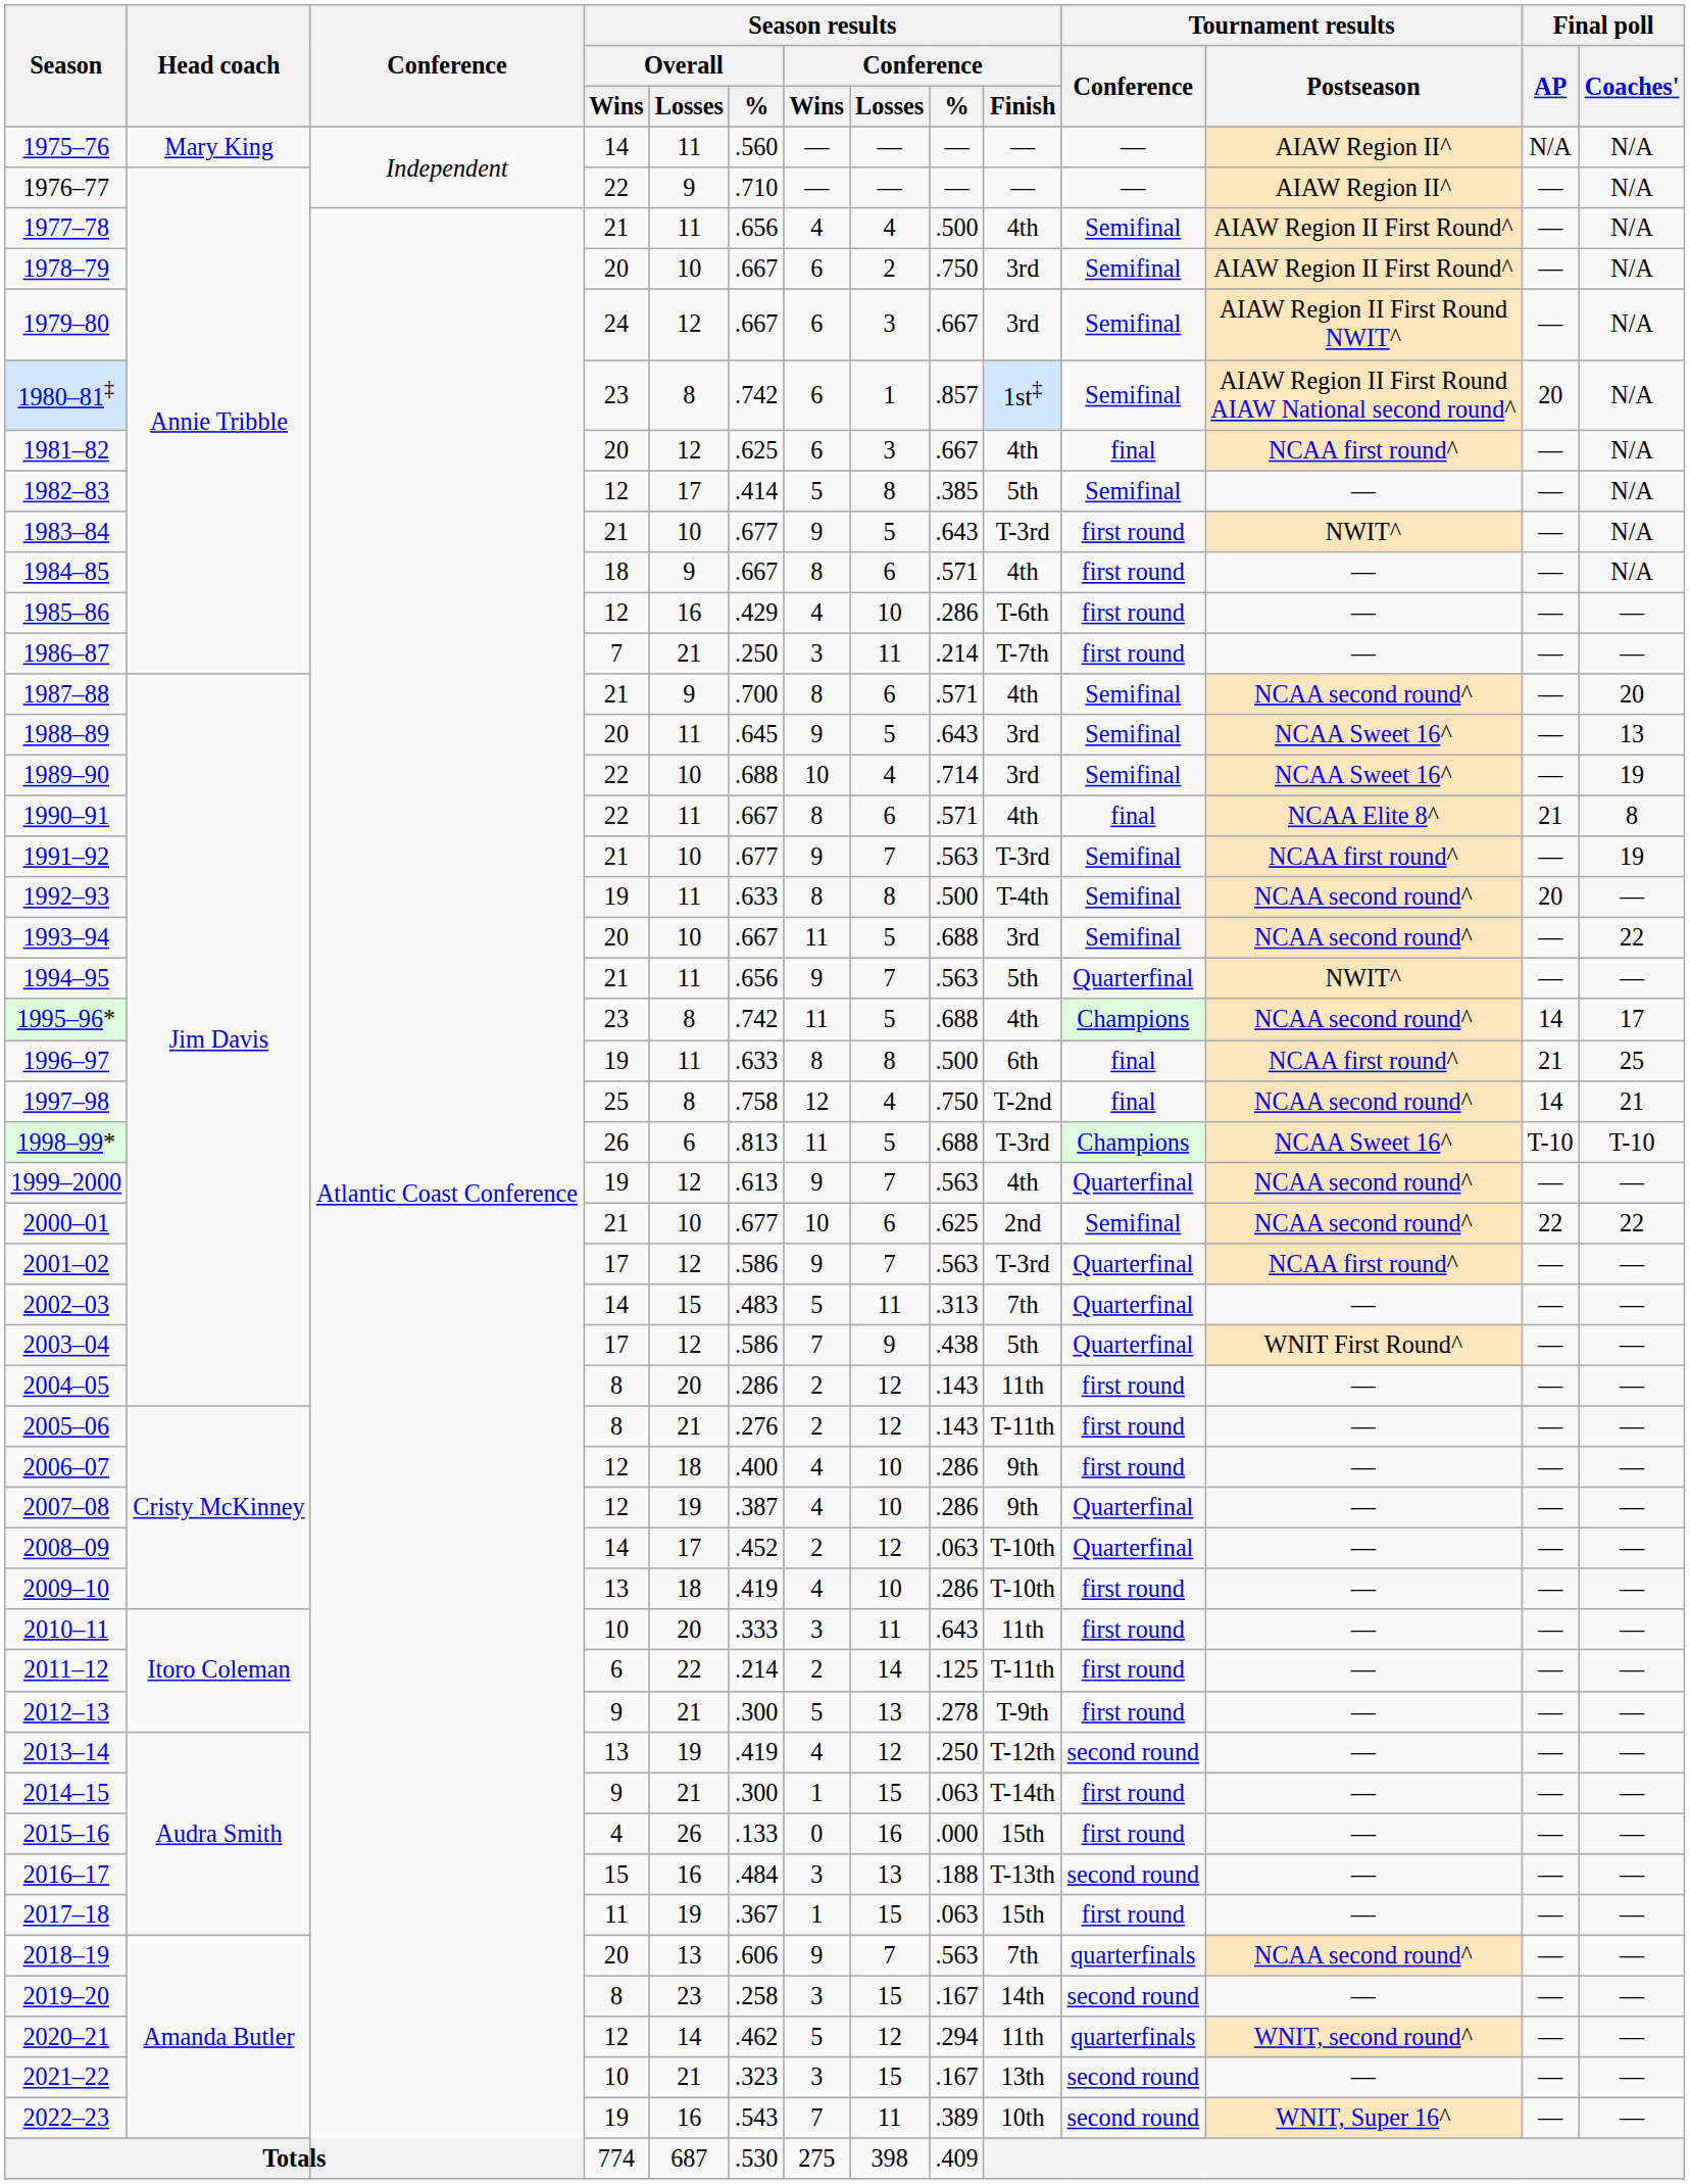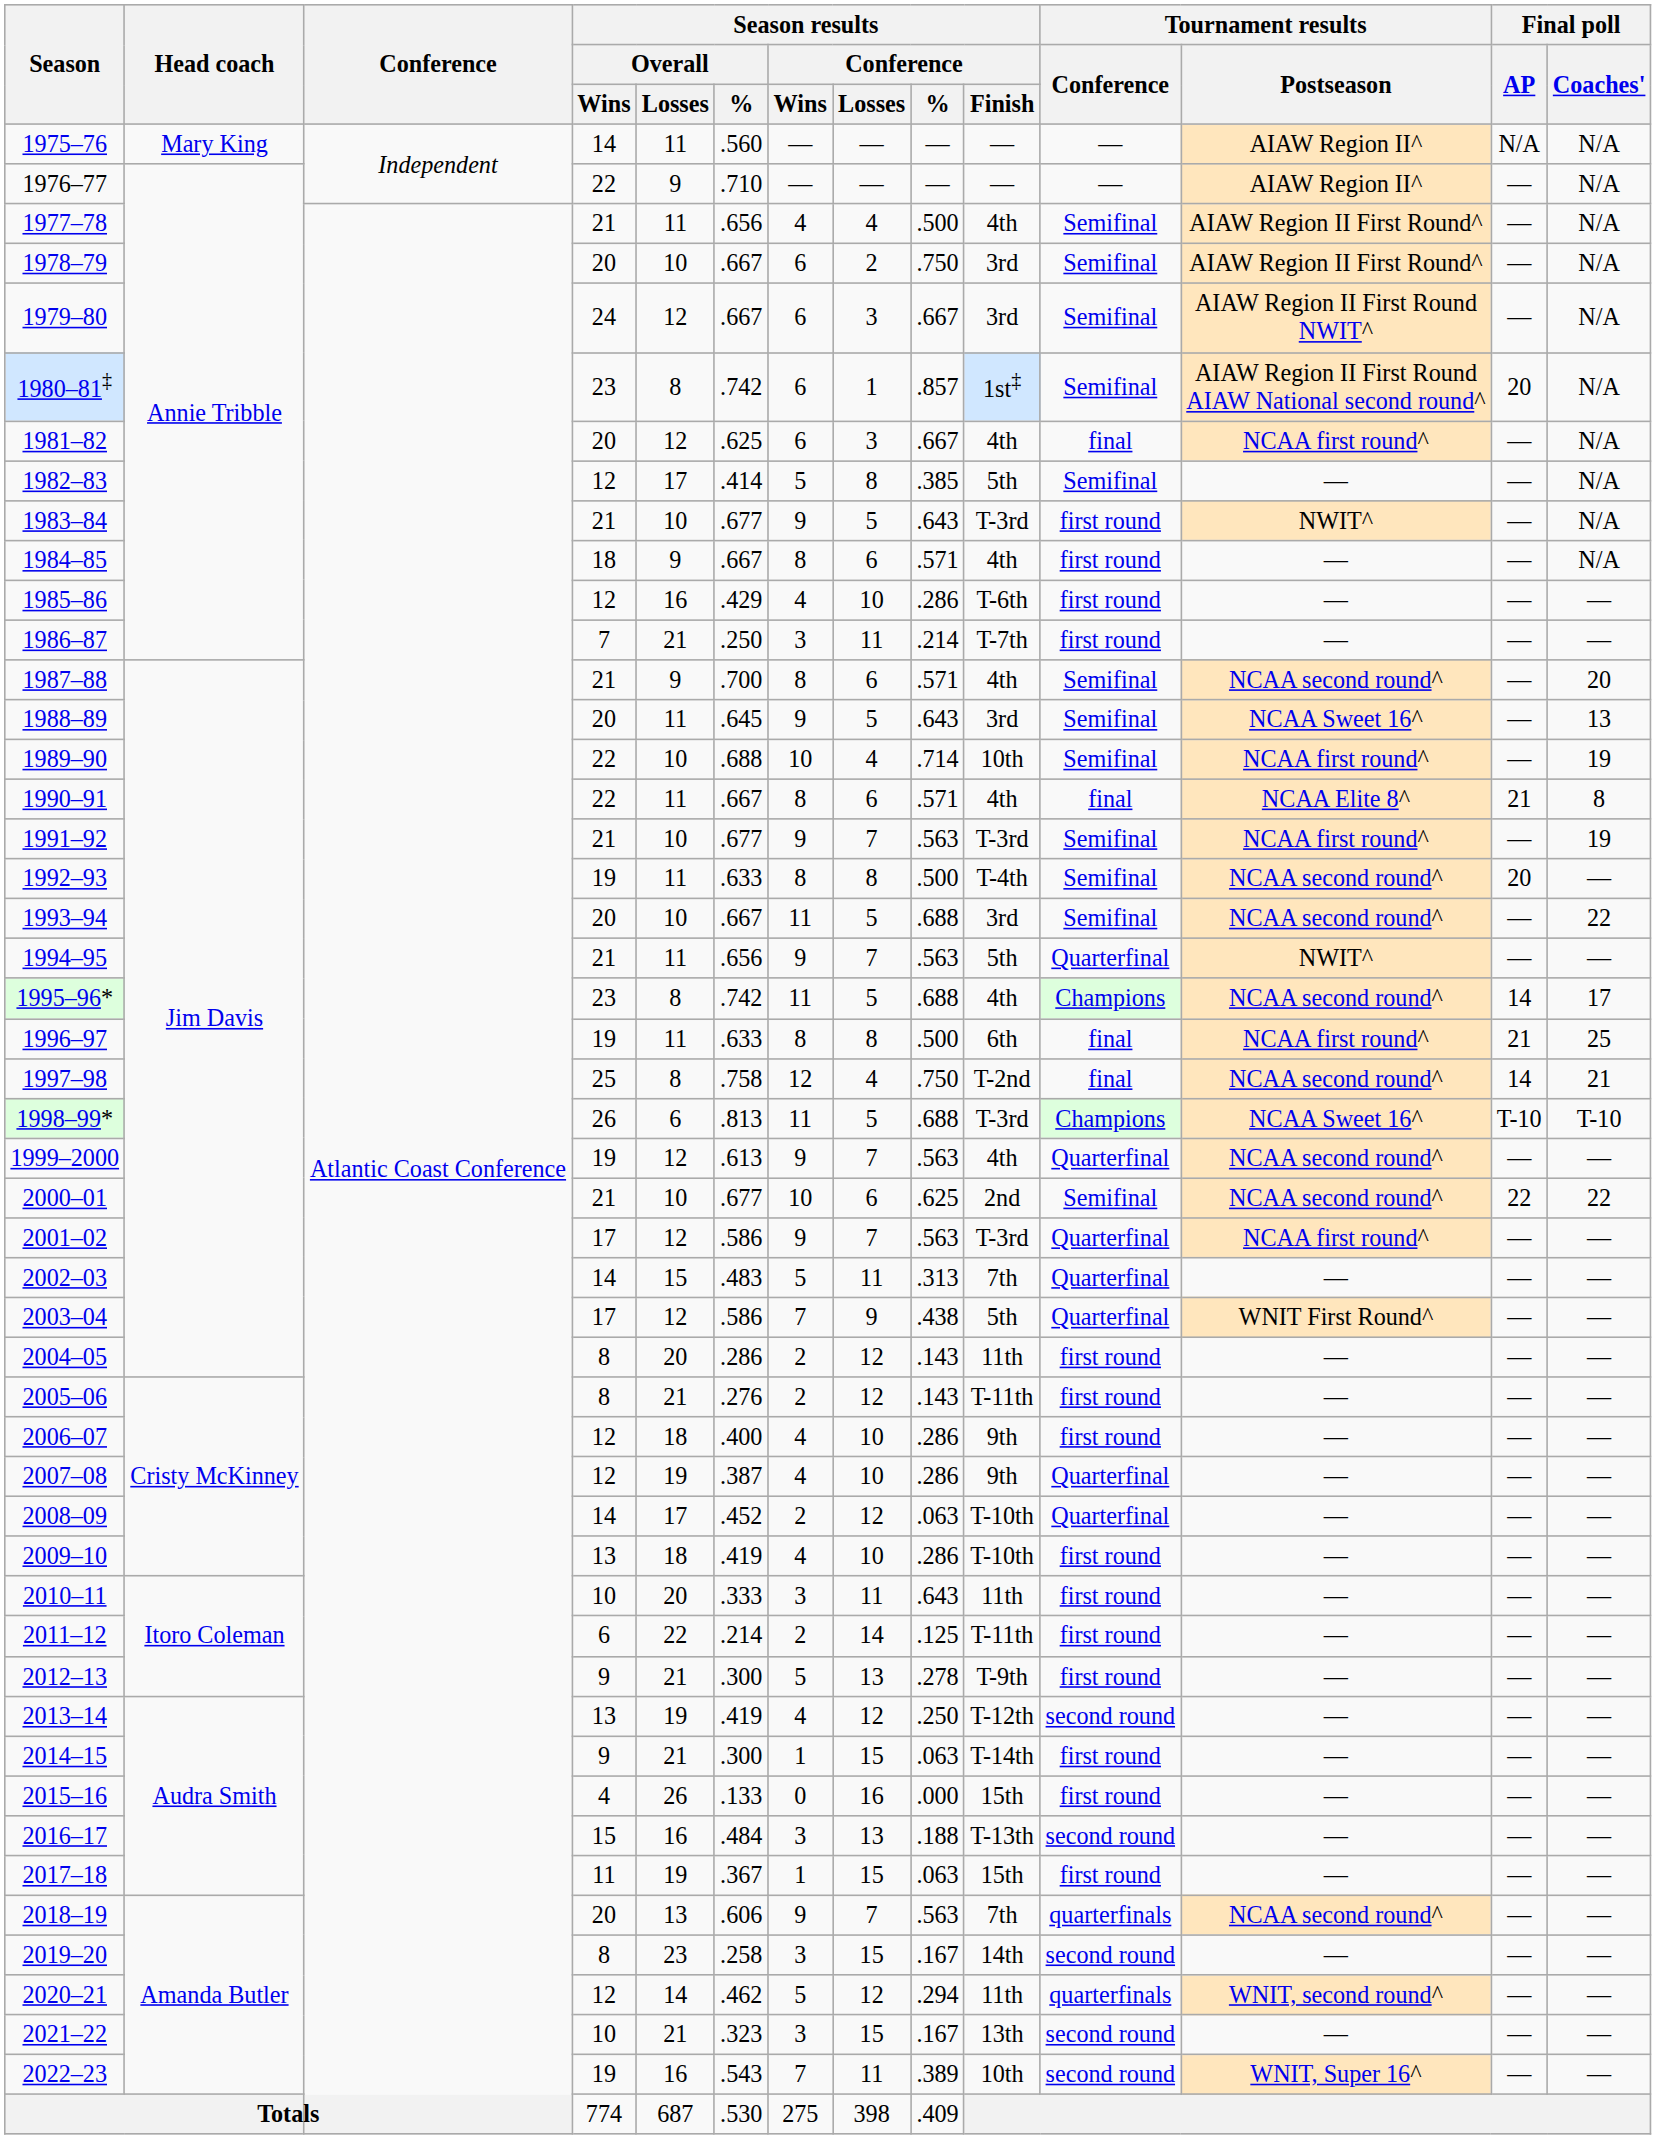1989–90 | Season results / Conference / Finish: 3rd -> 10th
1989–90 | Tournament results / Postseason: NCAA Sweet 16^ -> NCAA first round^
